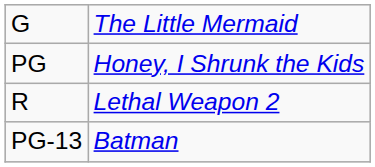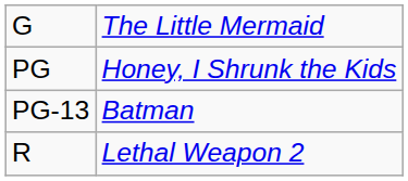rows swapped: PG-13 <-> R
